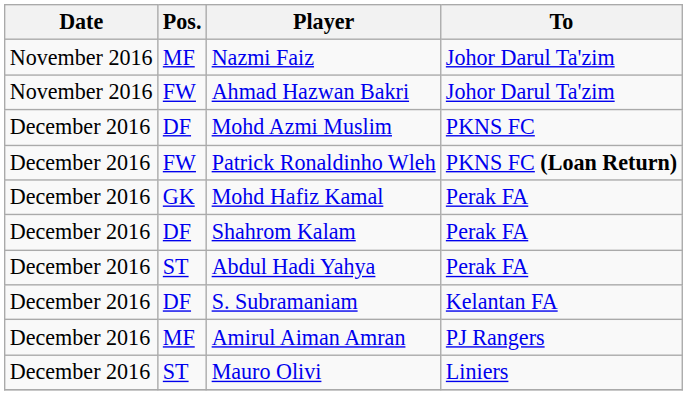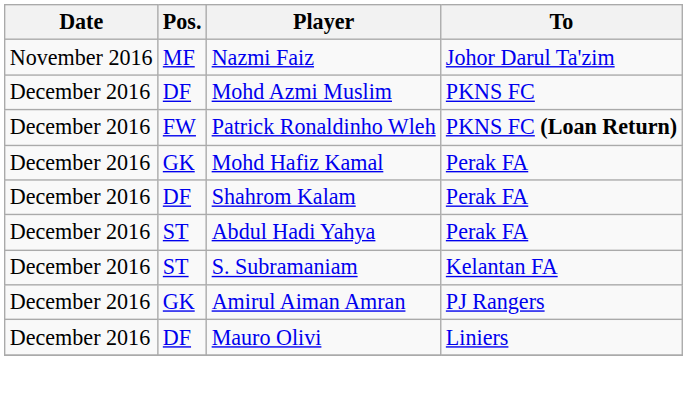- row: November 2016 | FW | Ahmad Hazwan Bakri | Johor Darul Ta'zim
S. Subramaniam | Pos.: DF -> ST
Amirul Aiman Amran | Pos.: MF -> GK
Mauro Olivi | Pos.: ST -> DF
